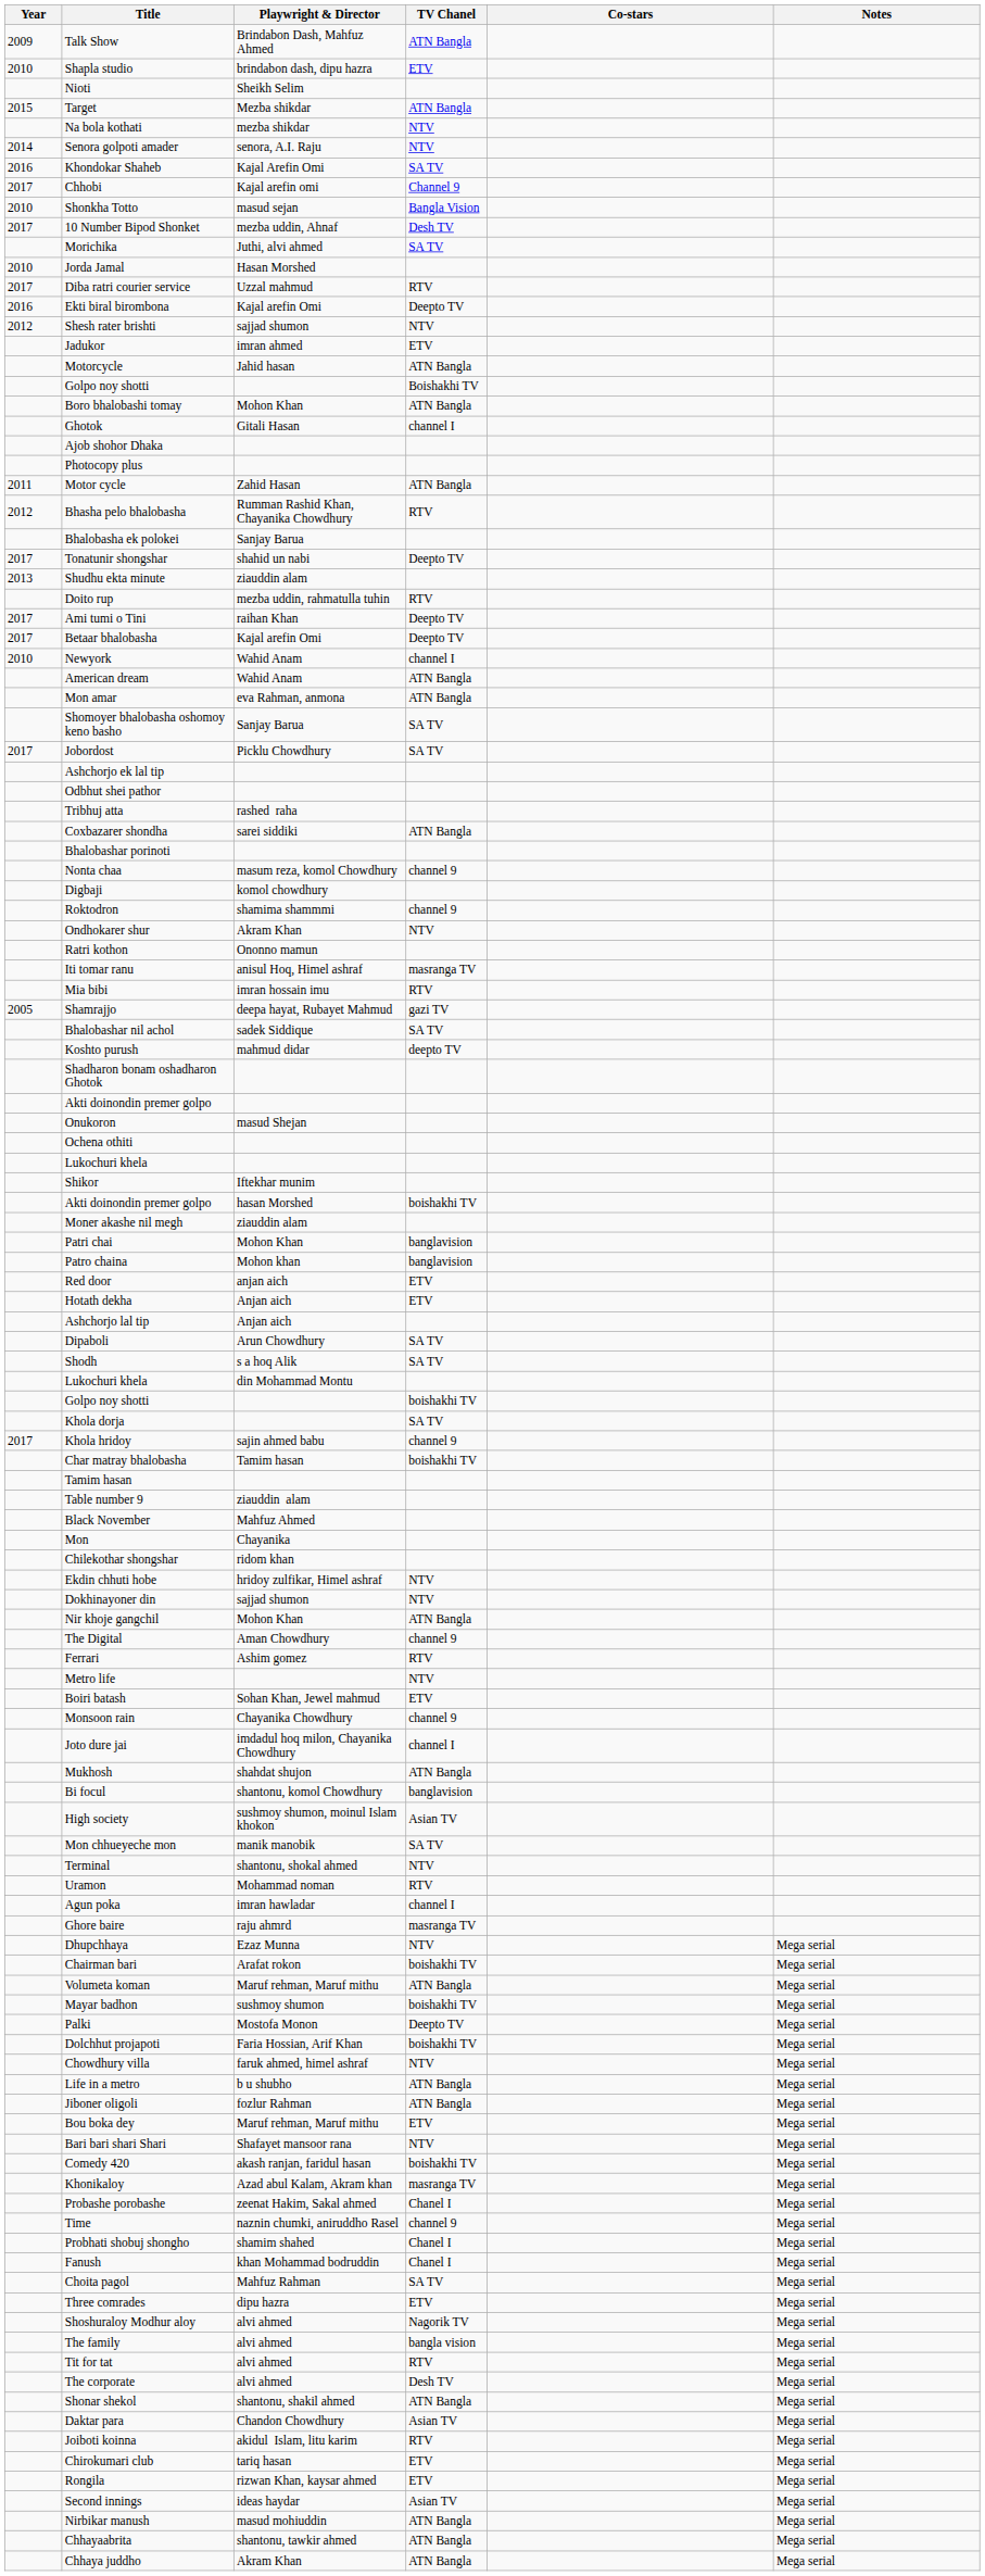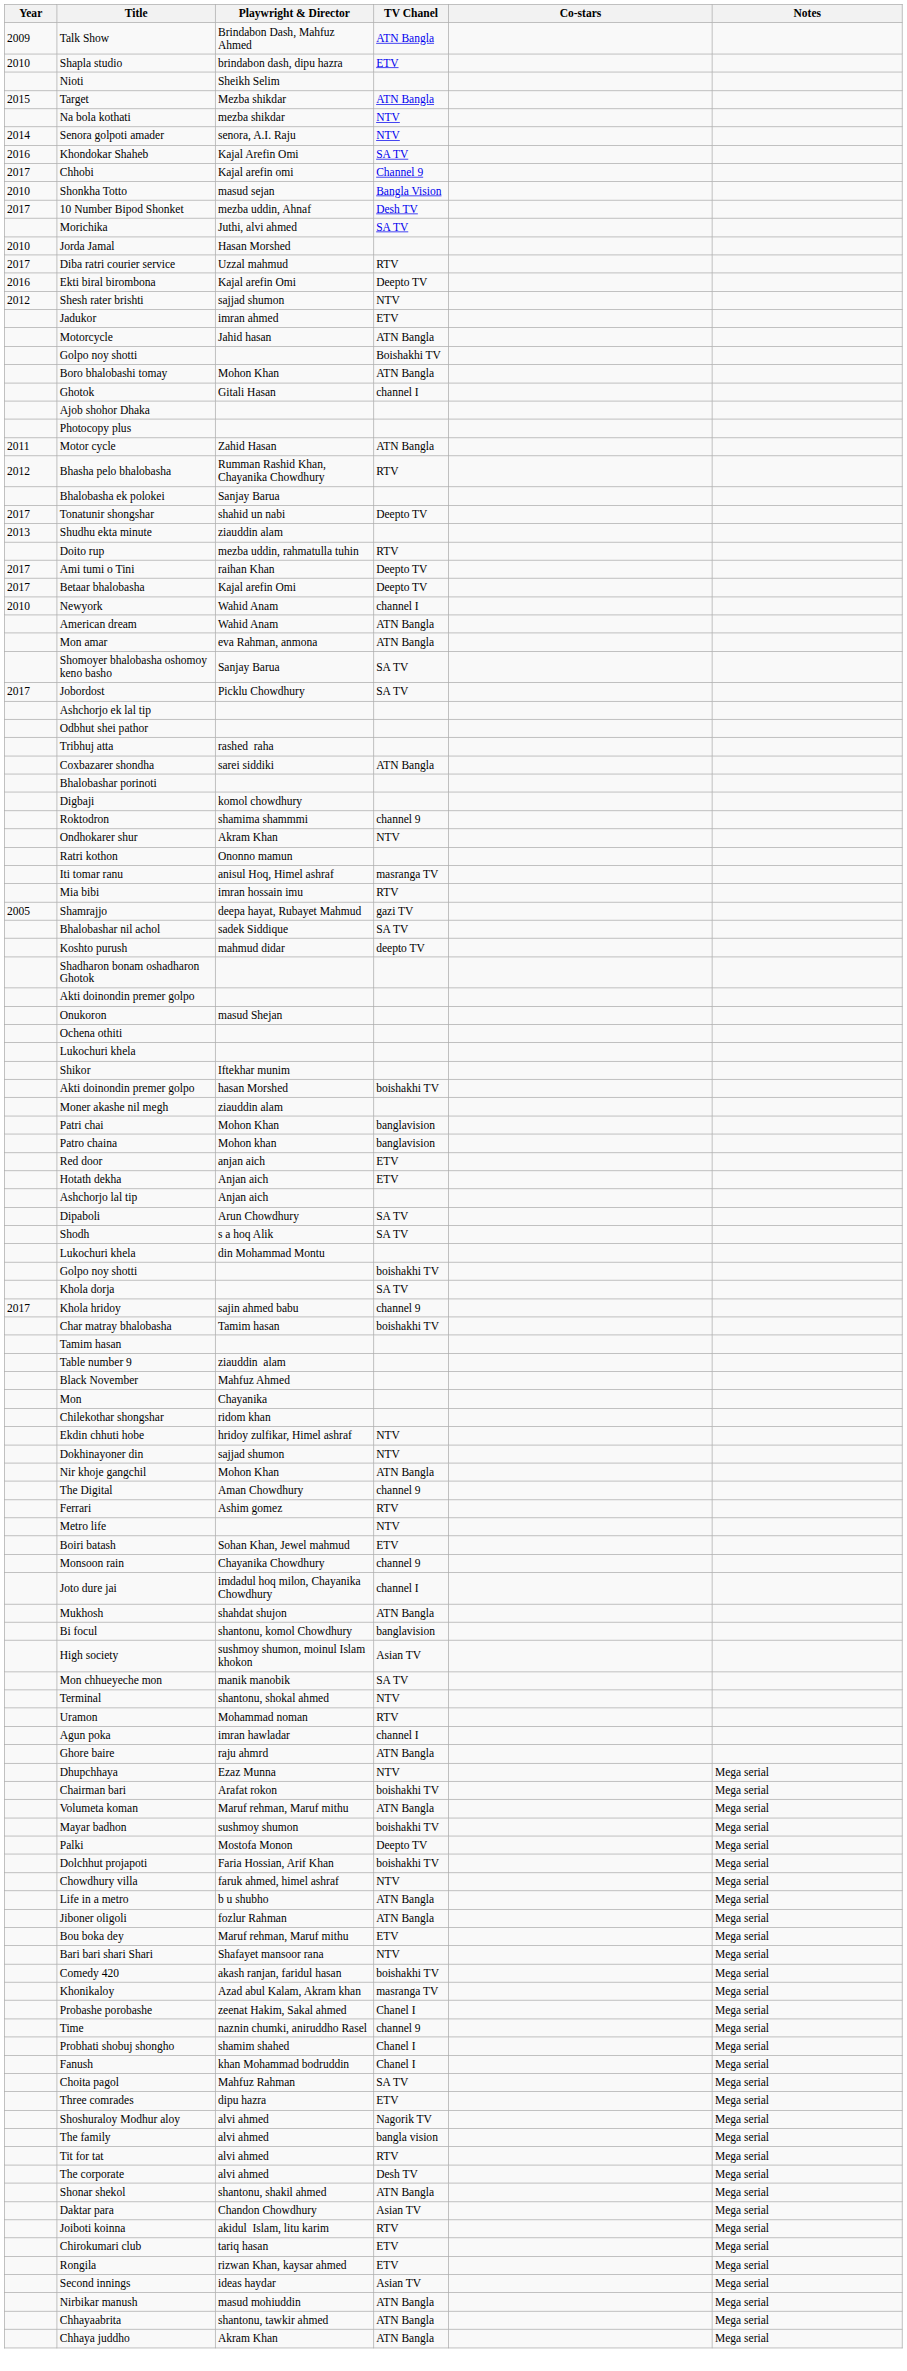- row: Nonta chaa | masum reza, komol Chowdhury | channel 9
Ghore baire | TV Chanel: masranga TV -> ATN Bangla
